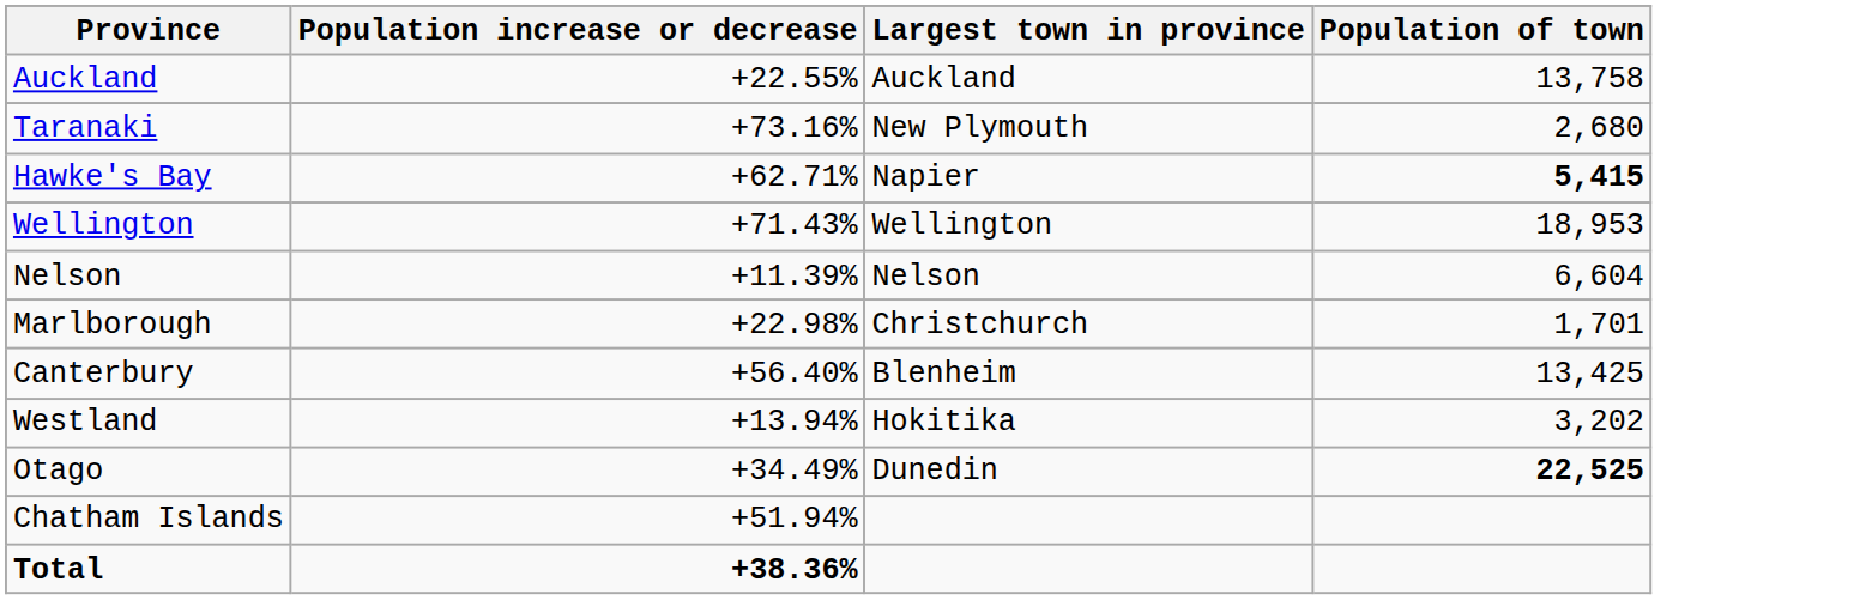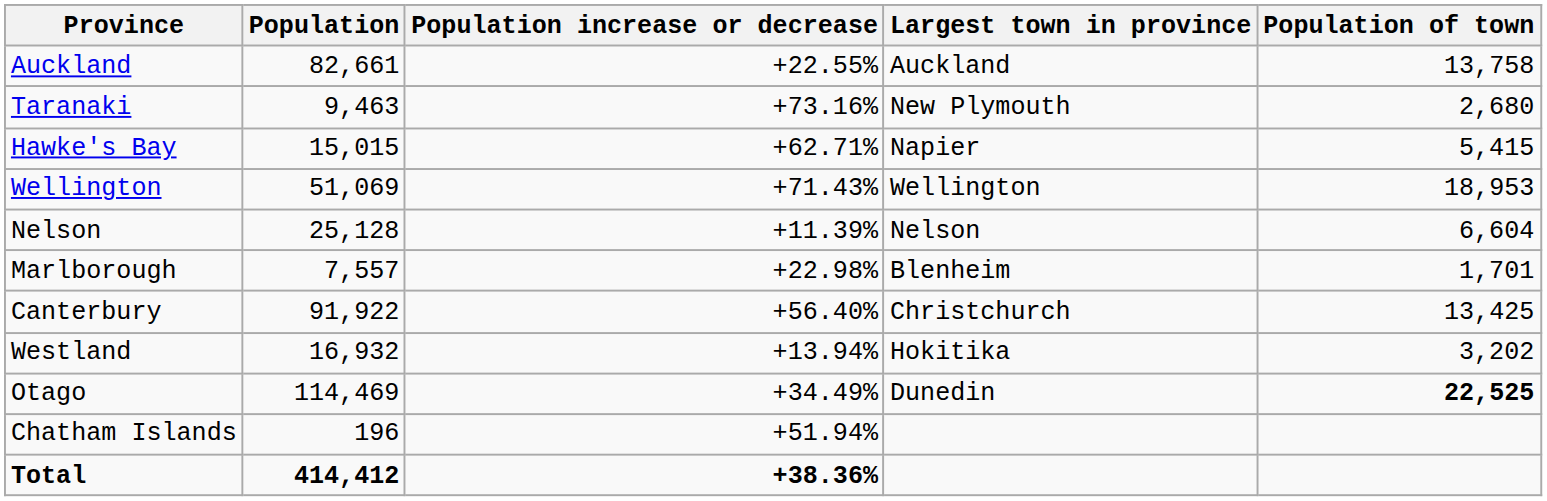+ column: Population | 82,661 | 9,463 | 15,015 | 51,069 | 25,128 | 7,557 | 91,922 | 16,932 | 114,469 | 196 | 414,412
Hawke's Bay | Population of town: bold -> normal
Marlborough | Largest town in province: Christchurch -> Blenheim
Canterbury | Largest town in province: Blenheim -> Christchurch
